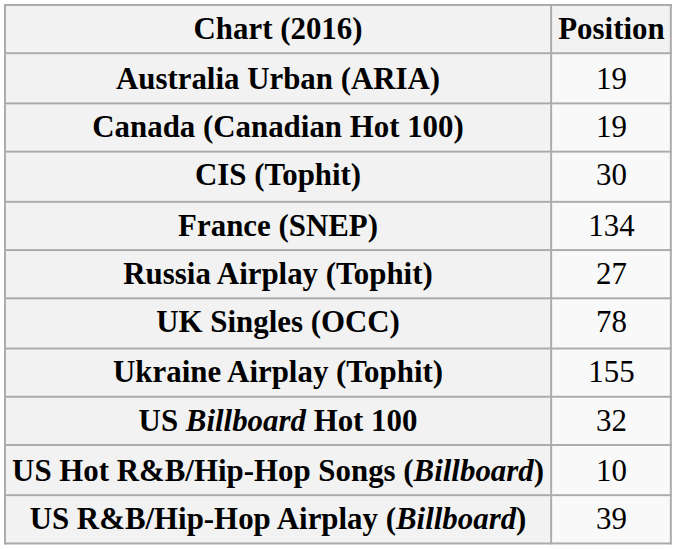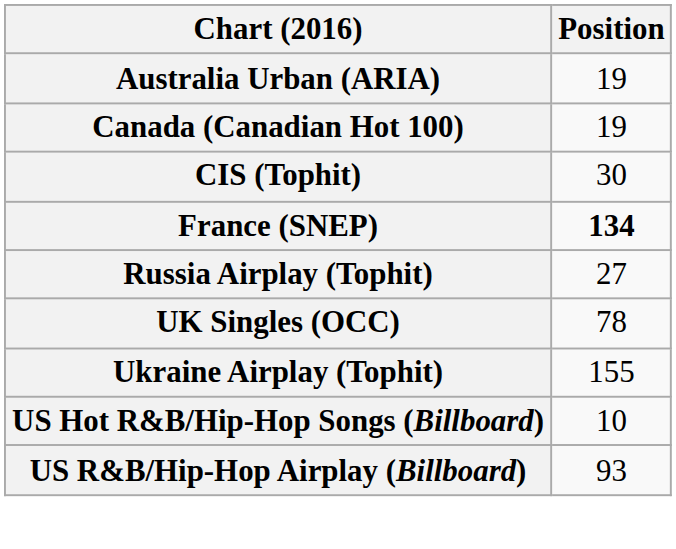France (SNEP) | Position: normal -> bold
- row: US Billboard Hot 100 | 32
US R&B/Hip-Hop Airplay (Billboard) | Position: 39 -> 93
